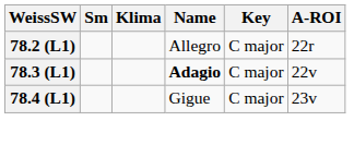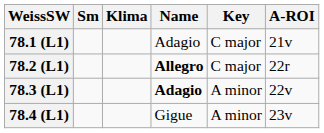+ row: 78.1 (L1) | Adagio | C major | 21v
78.2 (L1) | Name: normal -> bold
78.3 (L1) | Key: C major -> A minor
78.4 (L1) | Key: C major -> A minor
